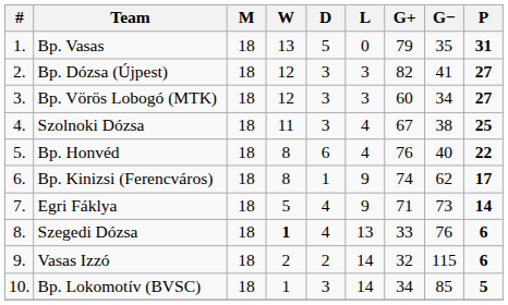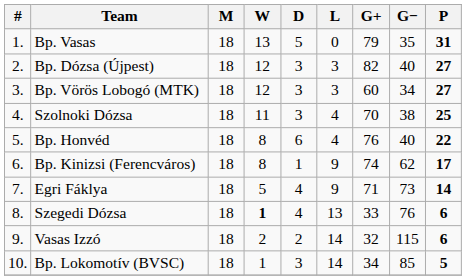Bp. Dózsa (Újpest) | G−: 41 -> 40
Szolnoki Dózsa | G+: 67 -> 70
